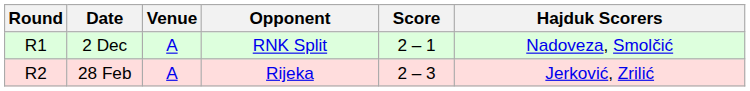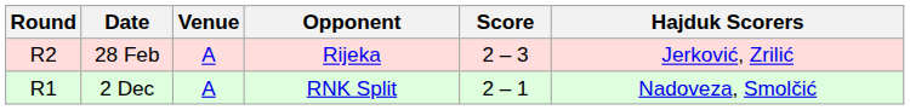rows swapped: 2 Dec <-> 28 Feb
